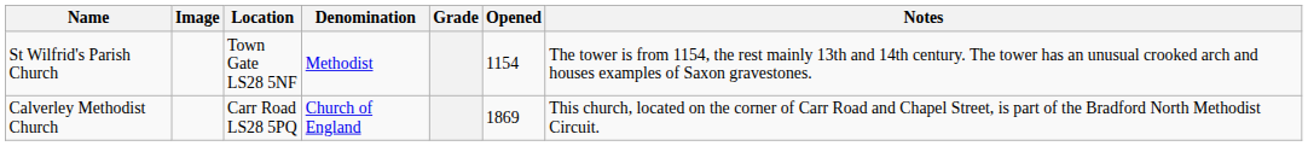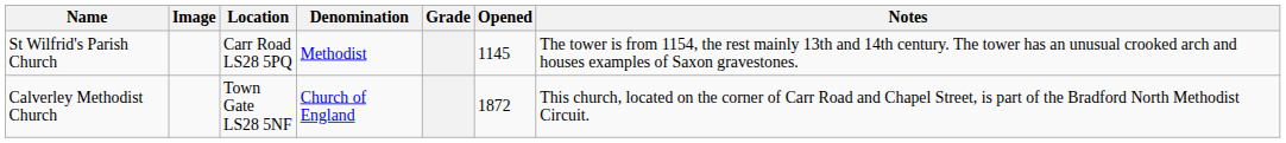St Wilfrid's Parish Church | Location: Town Gate LS28 5NF -> Carr Road LS28 5PQ
St Wilfrid's Parish Church | Opened: 1154 -> 1145
Calverley Methodist Church | Location: Carr Road LS28 5PQ -> Town Gate LS28 5NF
Calverley Methodist Church | Opened: 1869 -> 1872
